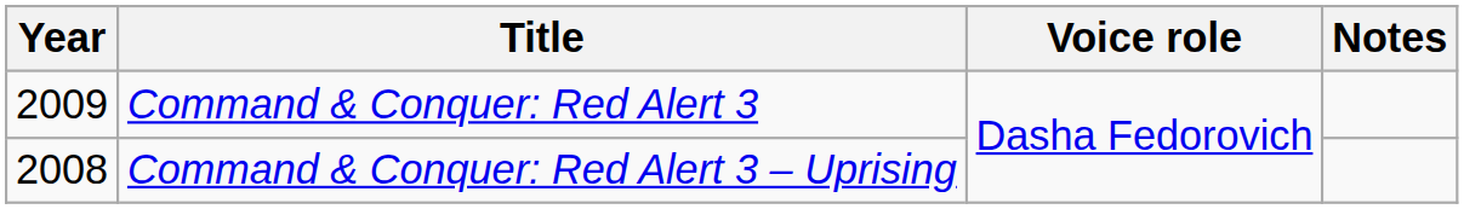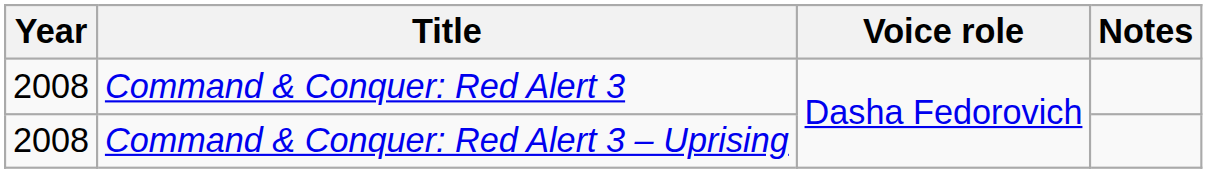Command & Conquer: Red Alert 3 | Year: 2009 -> 2008
